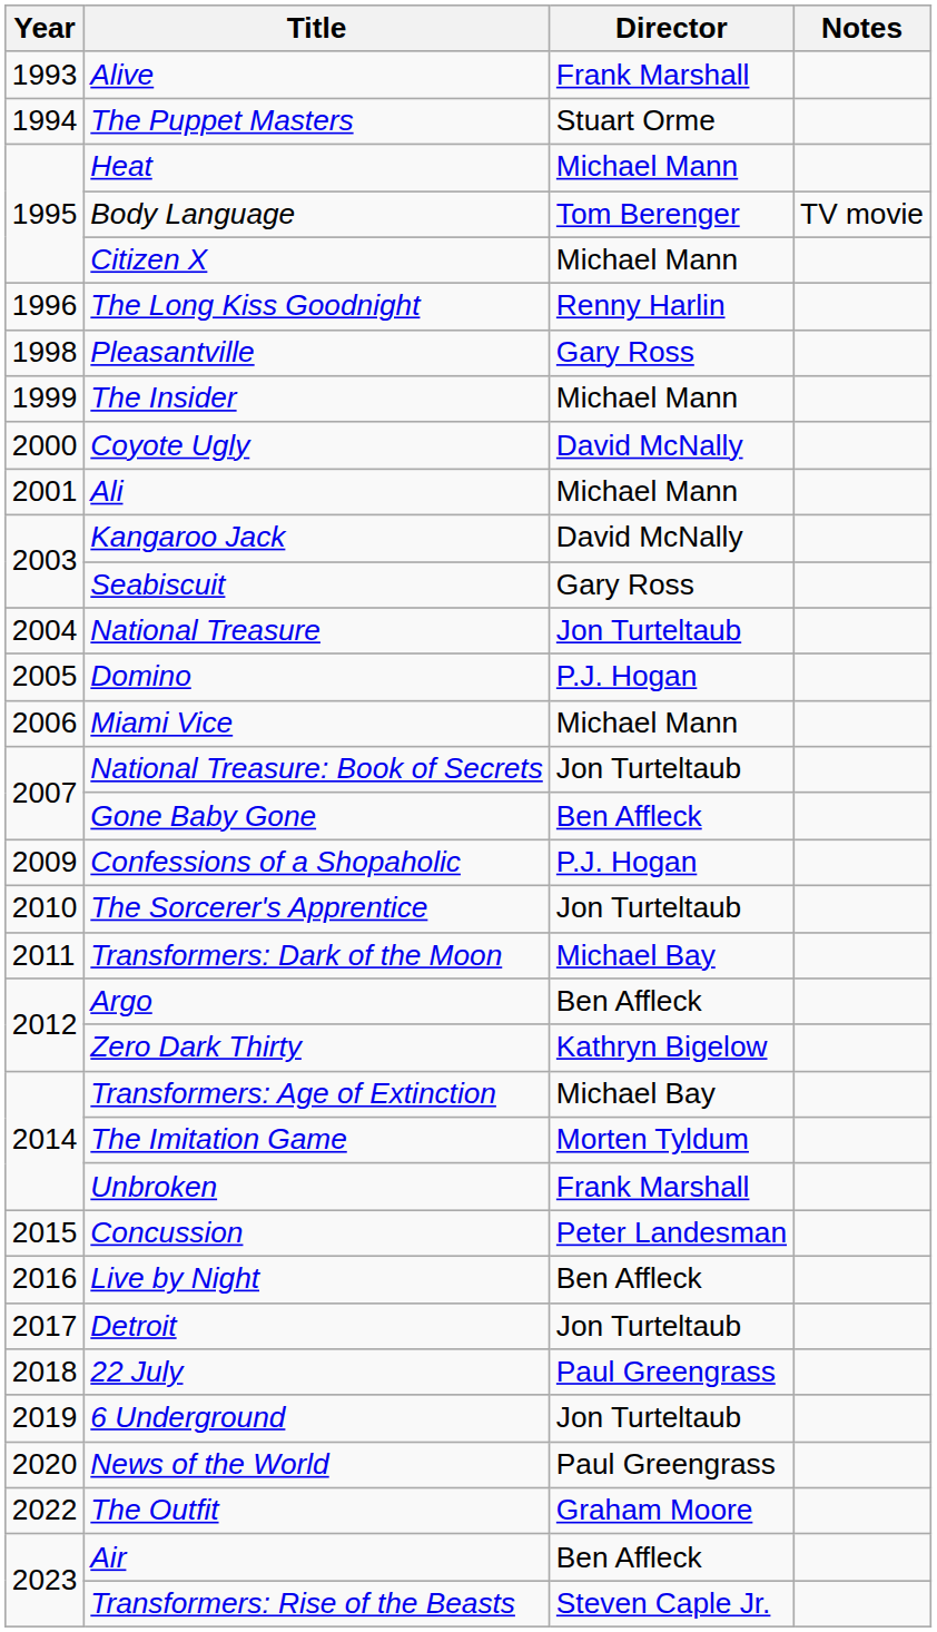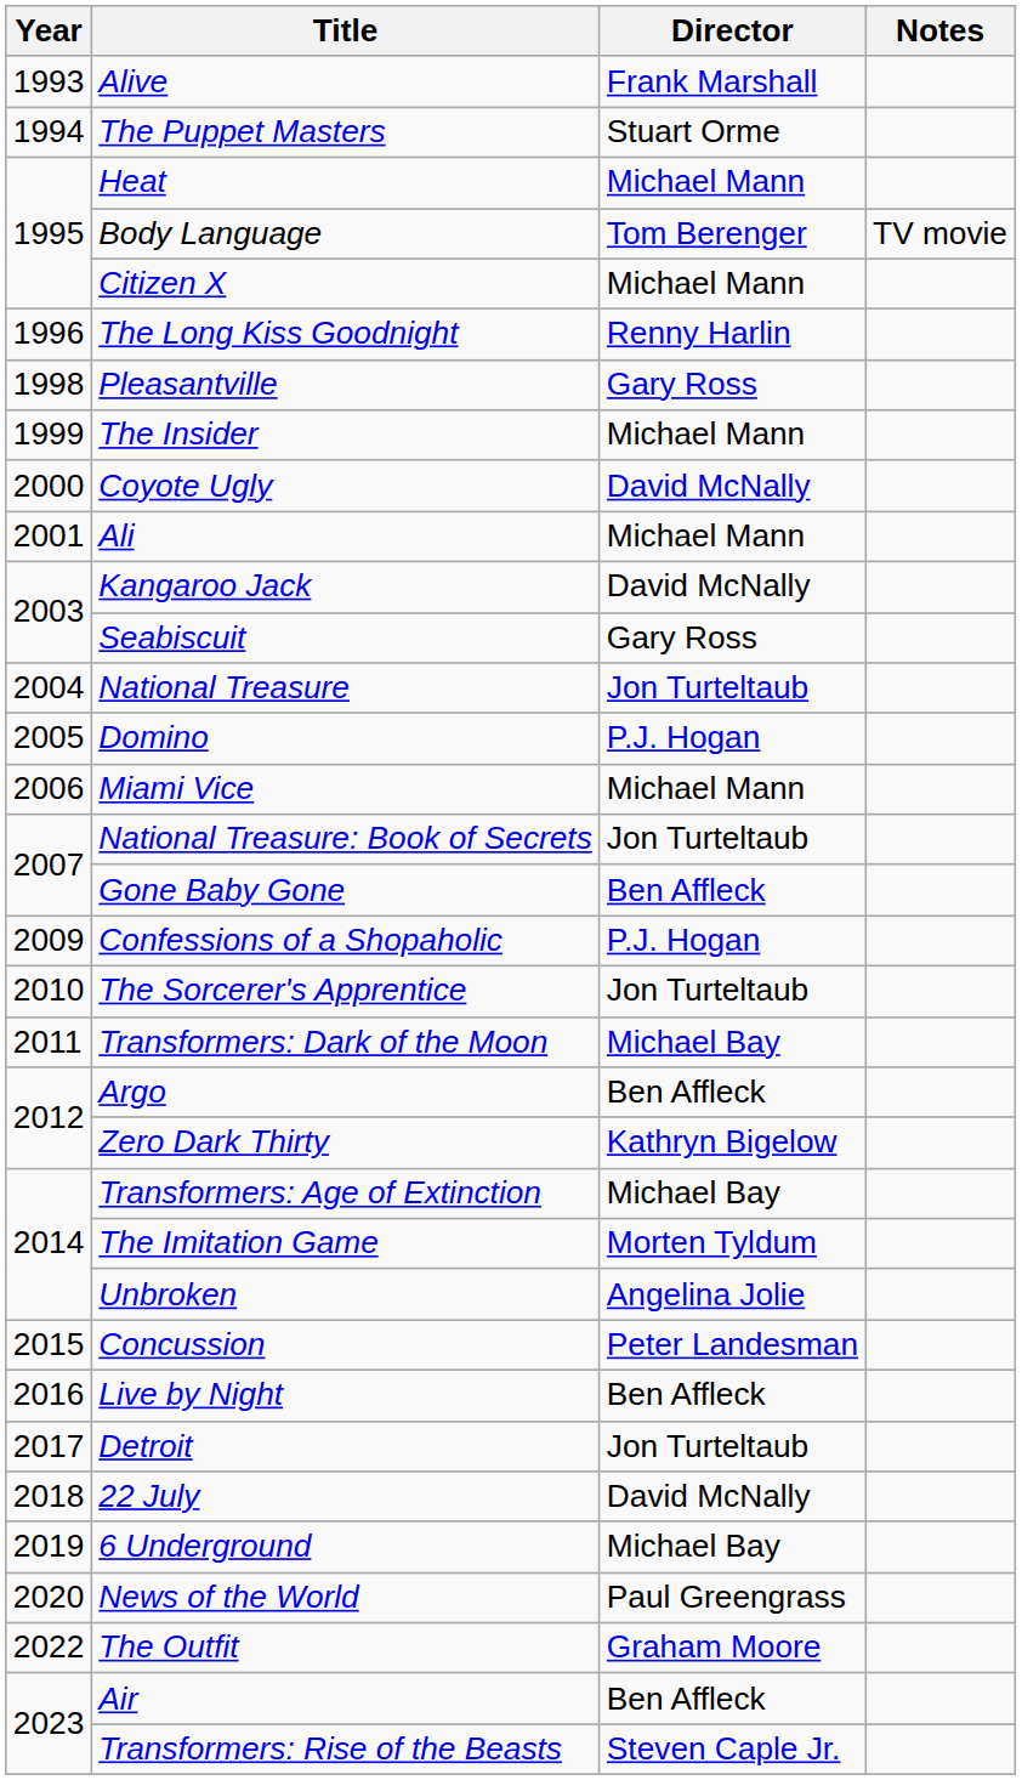Unbroken | Director: Frank Marshall -> Angelina Jolie
22 July | Director: Paul Greengrass -> David McNally
6 Underground | Director: Jon Turteltaub -> Michael Bay
